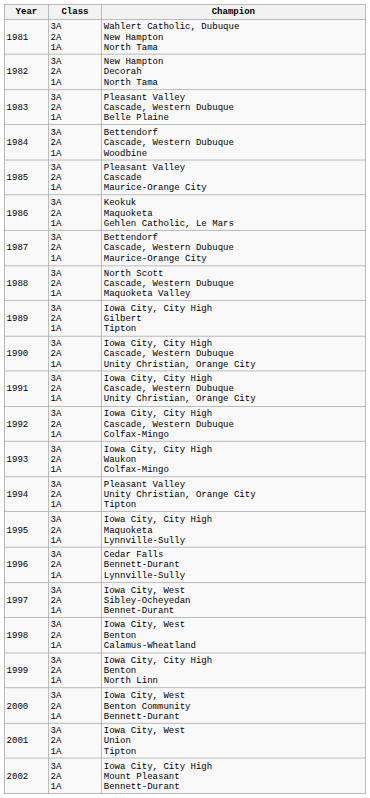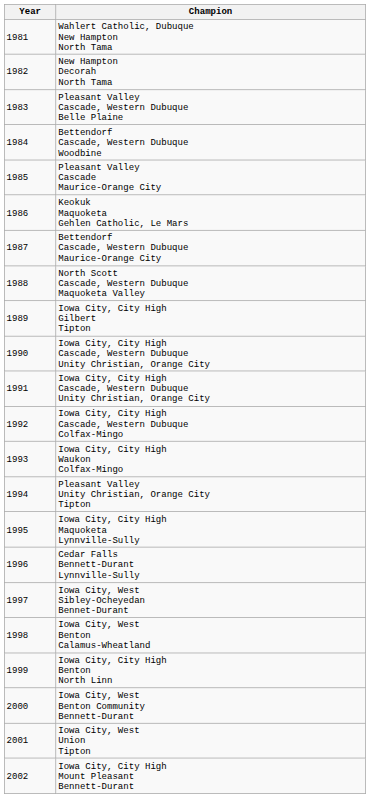- column: Class | 3A 2A 1A | 3A 2A 1A | 3A 2A 1A | 3A 2A 1A | 3A 2A 1A | 3A 2A 1A | 3A 2A 1A | 3A 2A 1A | 3A 2A 1A | 3A 2A 1A | 3A 2A 1A | 3A 2A 1A | 3A 2A 1A | 3A 2A 1A | 3A 2A 1A | 3A 2A 1A | 3A 2A 1A | 3A 2A 1A | 3A 2A 1A | 3A 2A 1A | 3A 2A 1A | 3A 2A 1A
